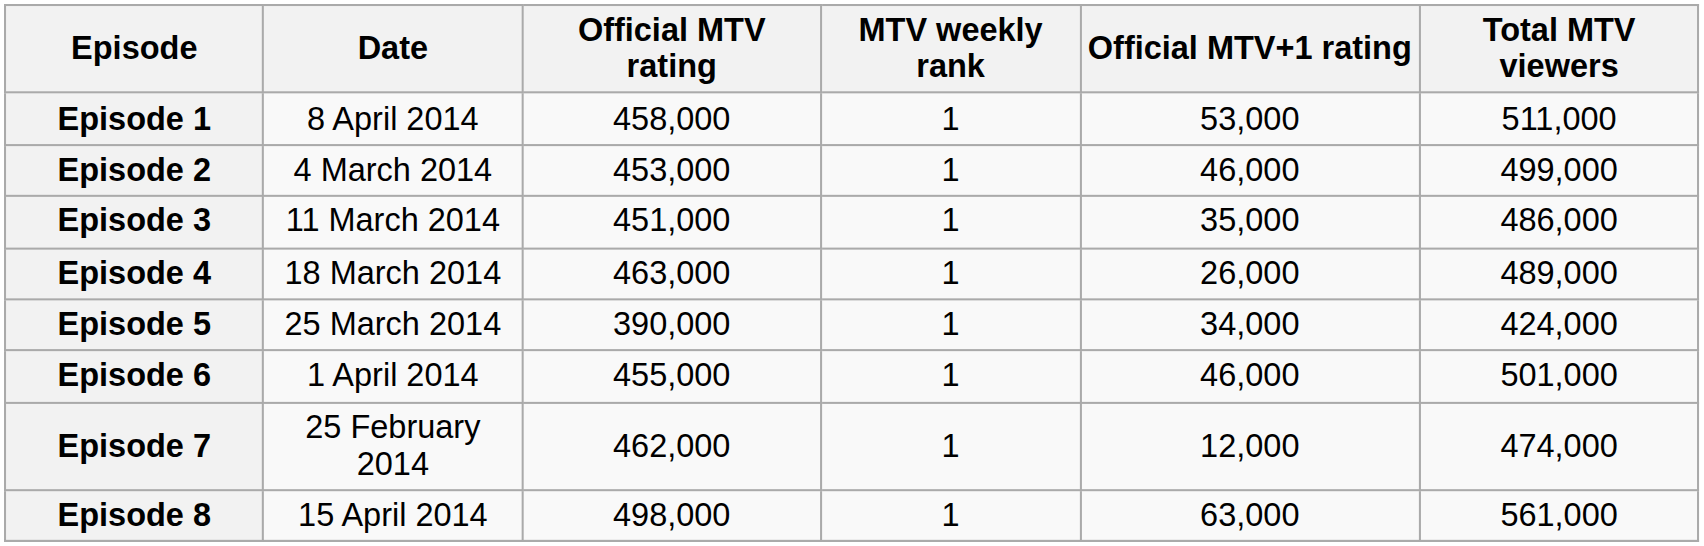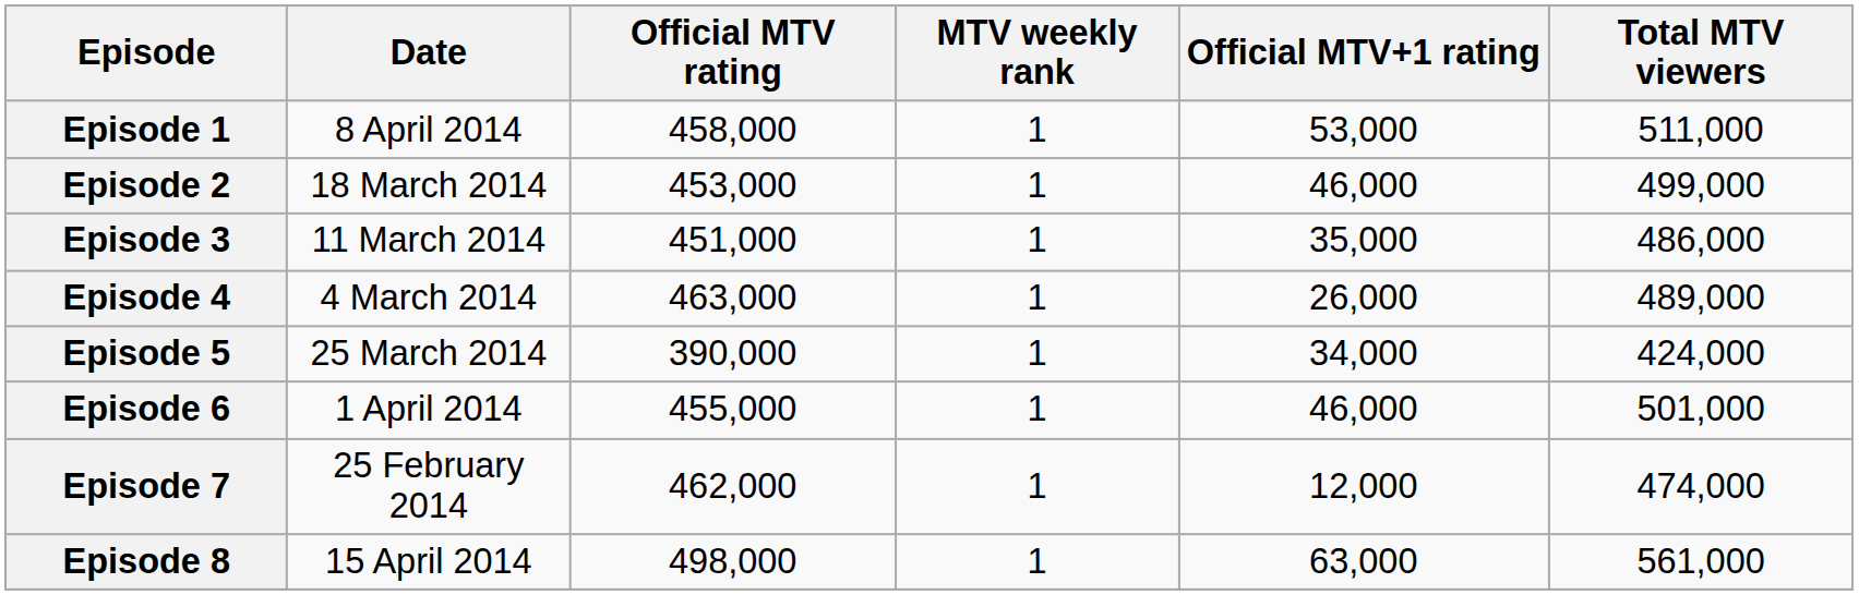Episode 2 | Date: 4 March 2014 -> 18 March 2014
Episode 4 | Date: 18 March 2014 -> 4 March 2014
